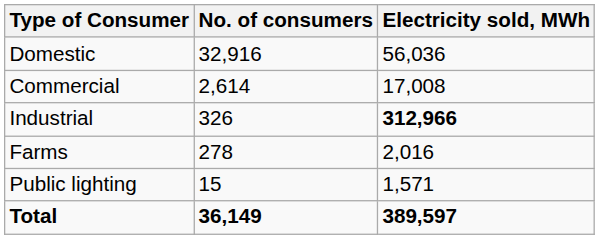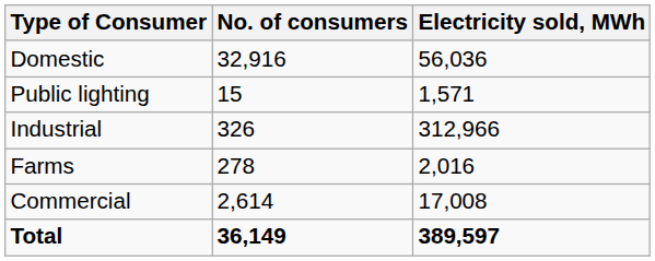rows swapped: Commercial <-> Public lighting
Industrial | Electricity sold, MWh: bold -> normal
